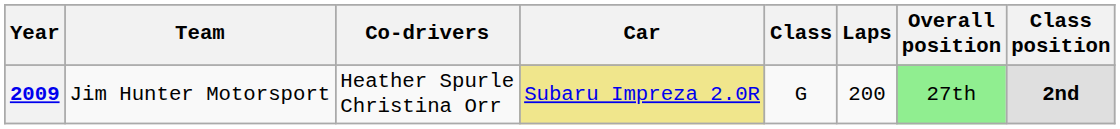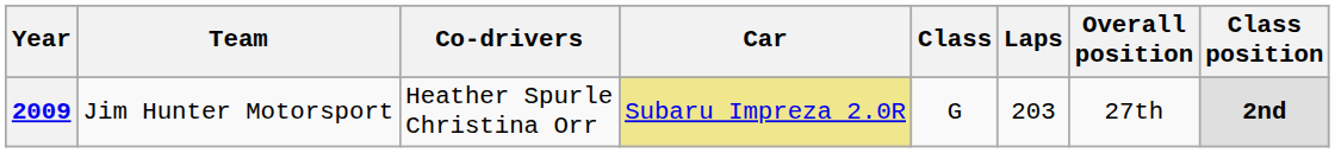2009 | Laps: 200 -> 203
2009 | Overall position: lightgreen background -> no background
